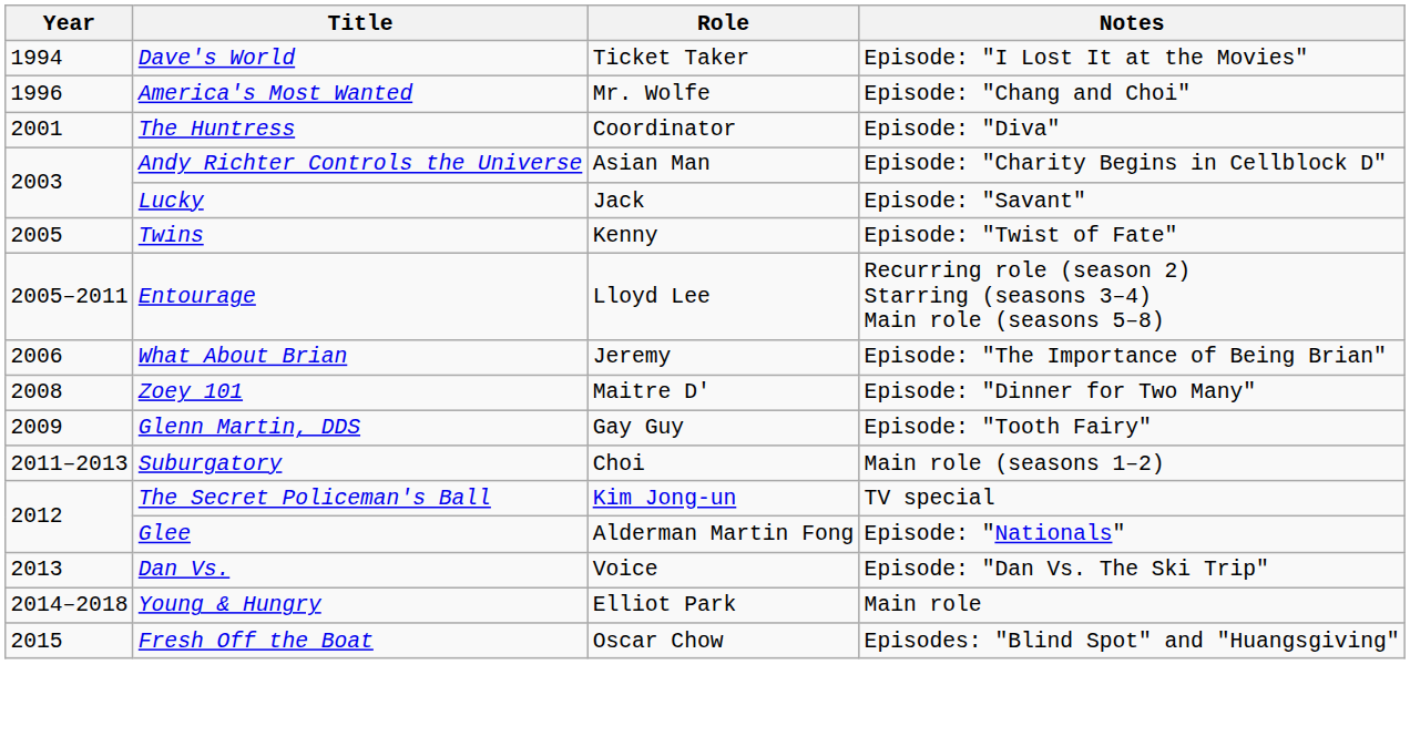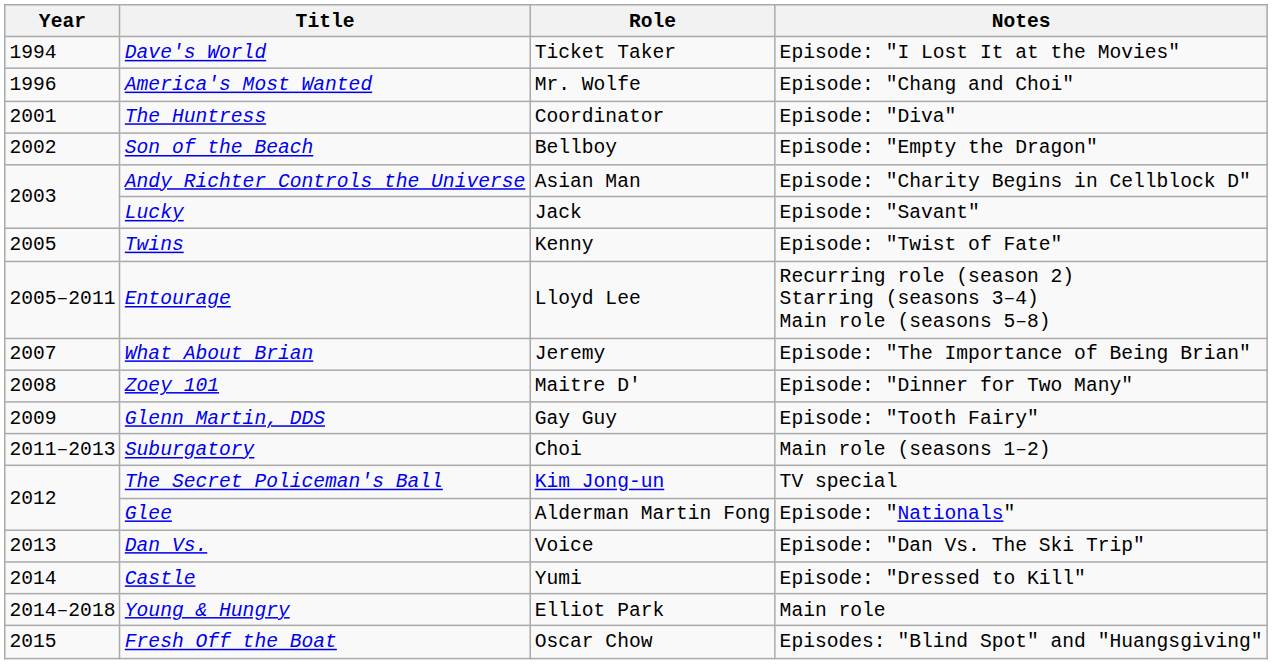+ row: 2002 | Son of the Beach | Bellboy | Episode: "Empty the Dragon"
What About Brian | Year: 2006 -> 2007
+ row: 2014 | Castle | Yumi | Episode: "Dressed to Kill"
